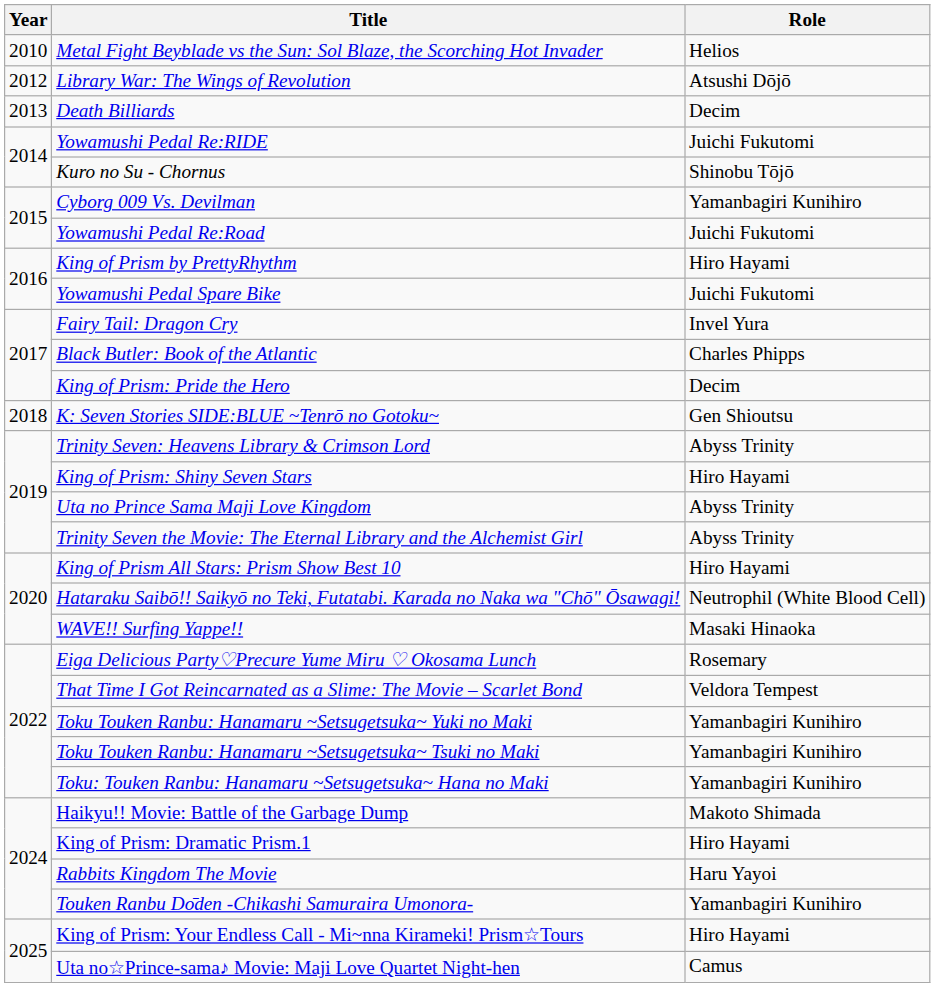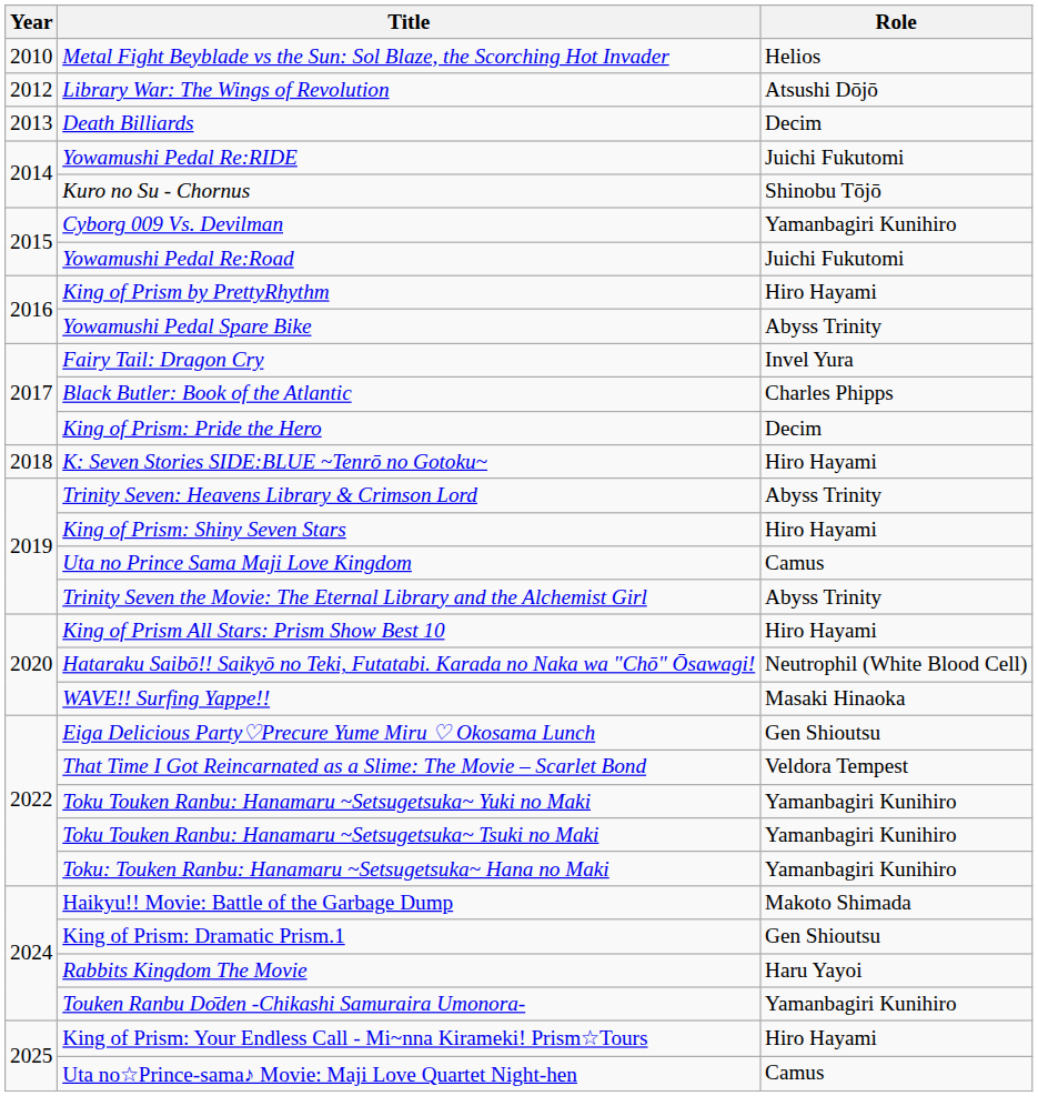Yowamushi Pedal Spare Bike | Role: Juichi Fukutomi -> Abyss Trinity
K: Seven Stories SIDE:BLUE ~Tenrō no Gotoku~ | Role: Gen Shioutsu -> Hiro Hayami
Uta no Prince Sama Maji Love Kingdom | Role: Abyss Trinity -> Camus
Eiga Delicious Party♡Precure Yume Miru ♡ Okosama Lunch | Role: Rosemary -> Gen Shioutsu
King of Prism: Dramatic Prism.1 | Role: Hiro Hayami -> Gen Shioutsu
